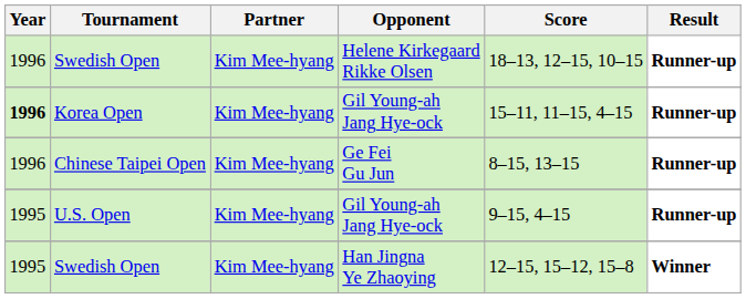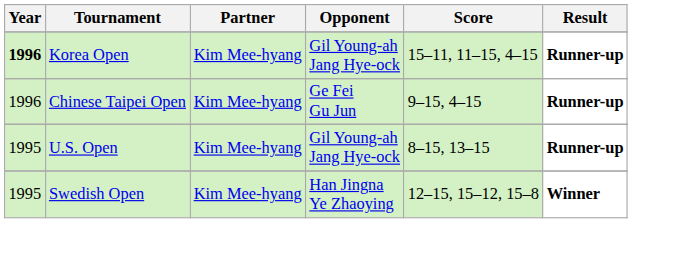- row: 1996 | Swedish Open | Kim Mee-hyang | Helene Kirkegaard Rikke Olsen | 18–13, 12–15, 10–15 | Runner-up
Chinese Taipei Open | Score: 8–15, 13–15 -> 9–15, 4–15
U.S. Open | Score: 9–15, 4–15 -> 8–15, 13–15
